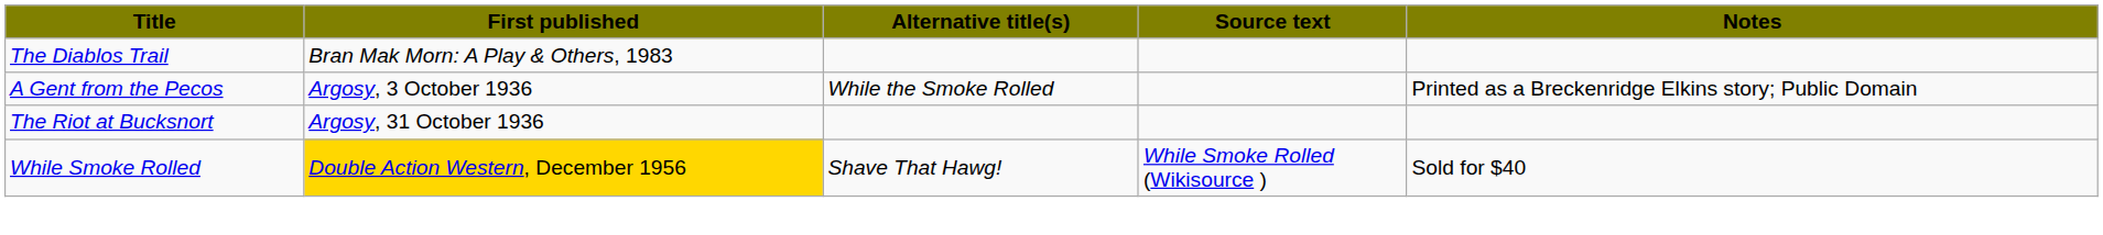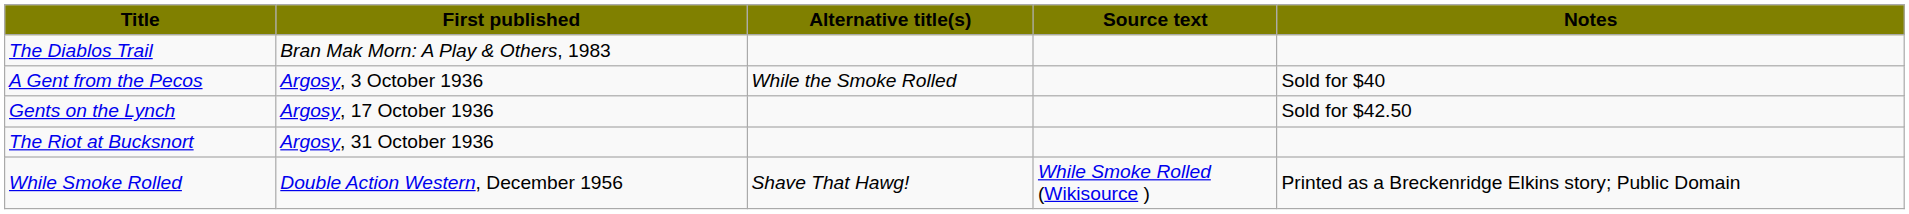A Gent from the Pecos | Notes: Printed as a Breckenridge Elkins story; Public Domain -> Sold for $40
+ row: Gents on the Lynch | Argosy, 17 October 1936 | Sold for $42.50
While Smoke Rolled | First published: gold background -> no background
While Smoke Rolled | Notes: Sold for $40 -> Printed as a Breckenridge Elkins story; Public Domain
